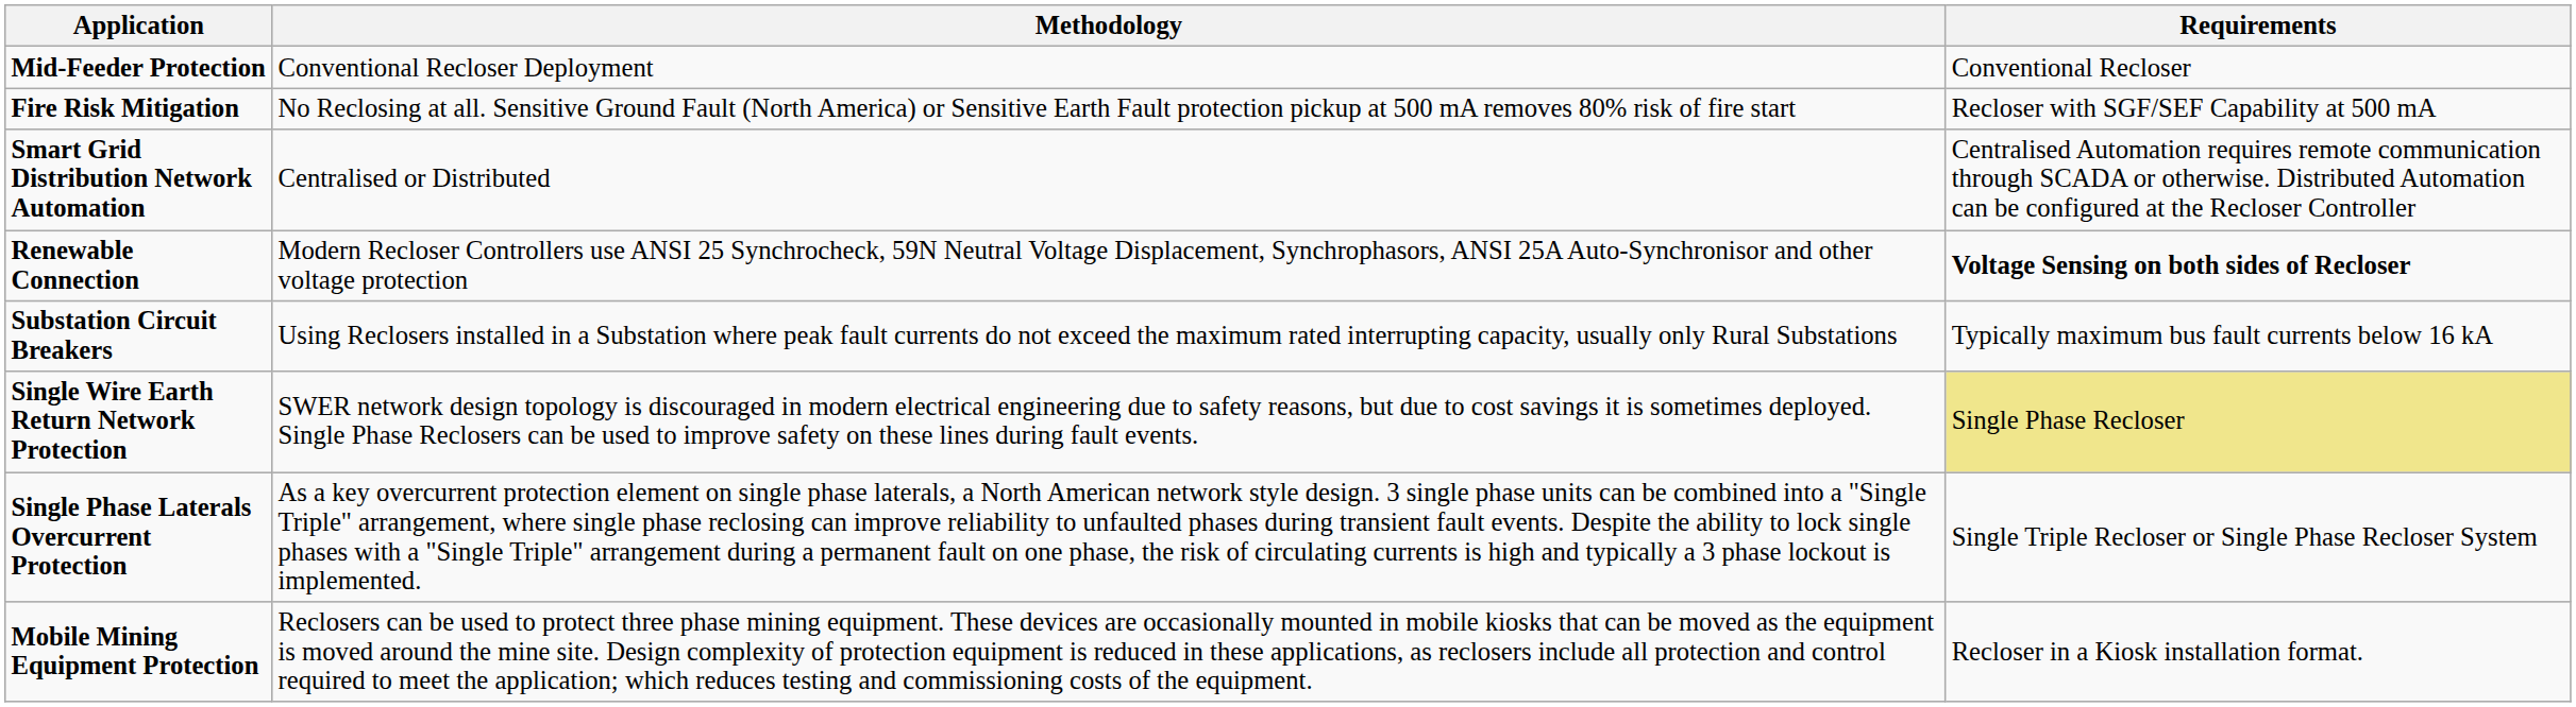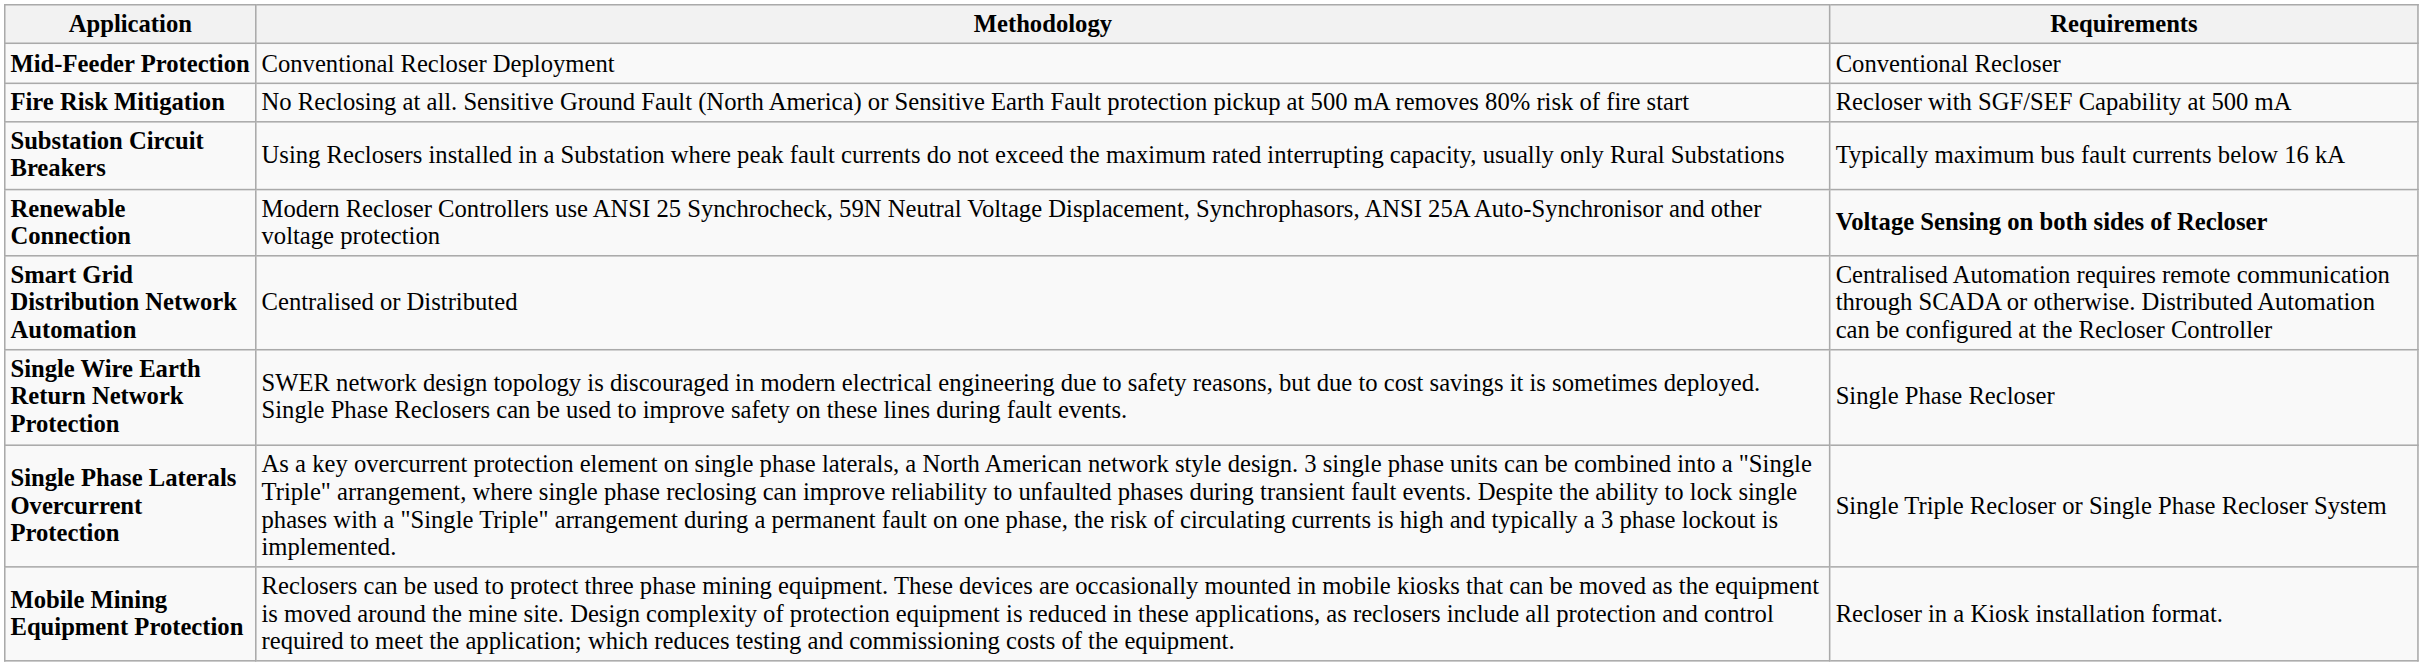rows swapped: Smart Grid Distribution Network Automation <-> Substation Circuit Breakers
Single Wire Earth Return Network Protection | Requirements: khaki background -> no background
